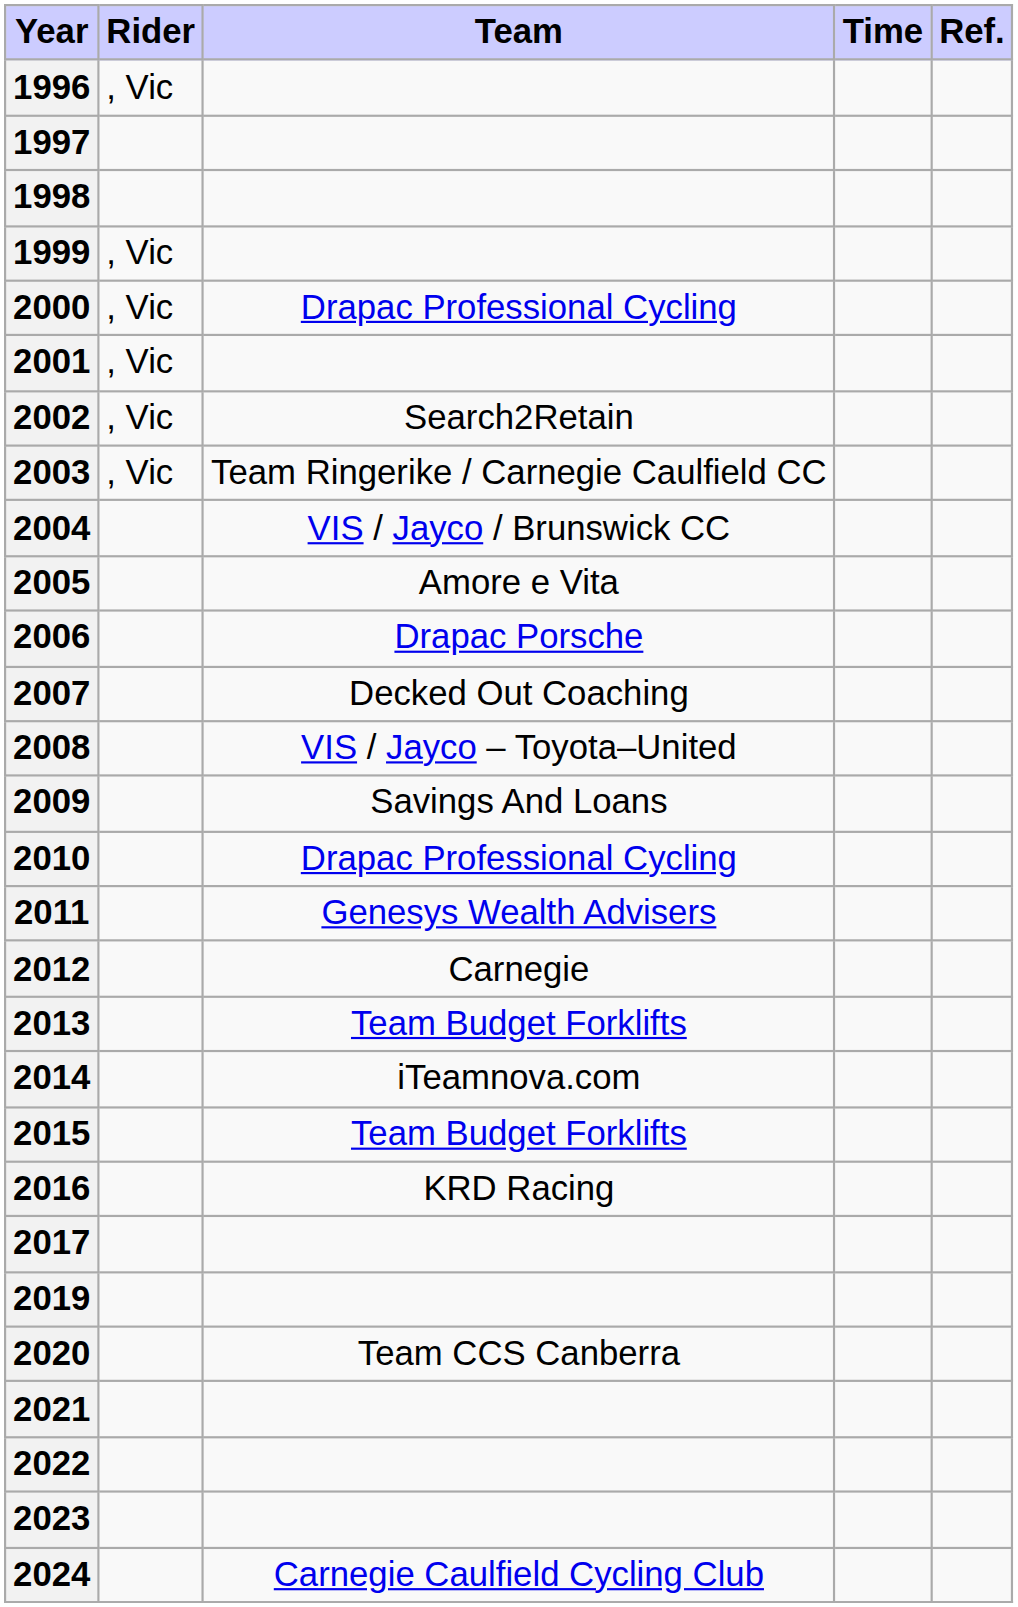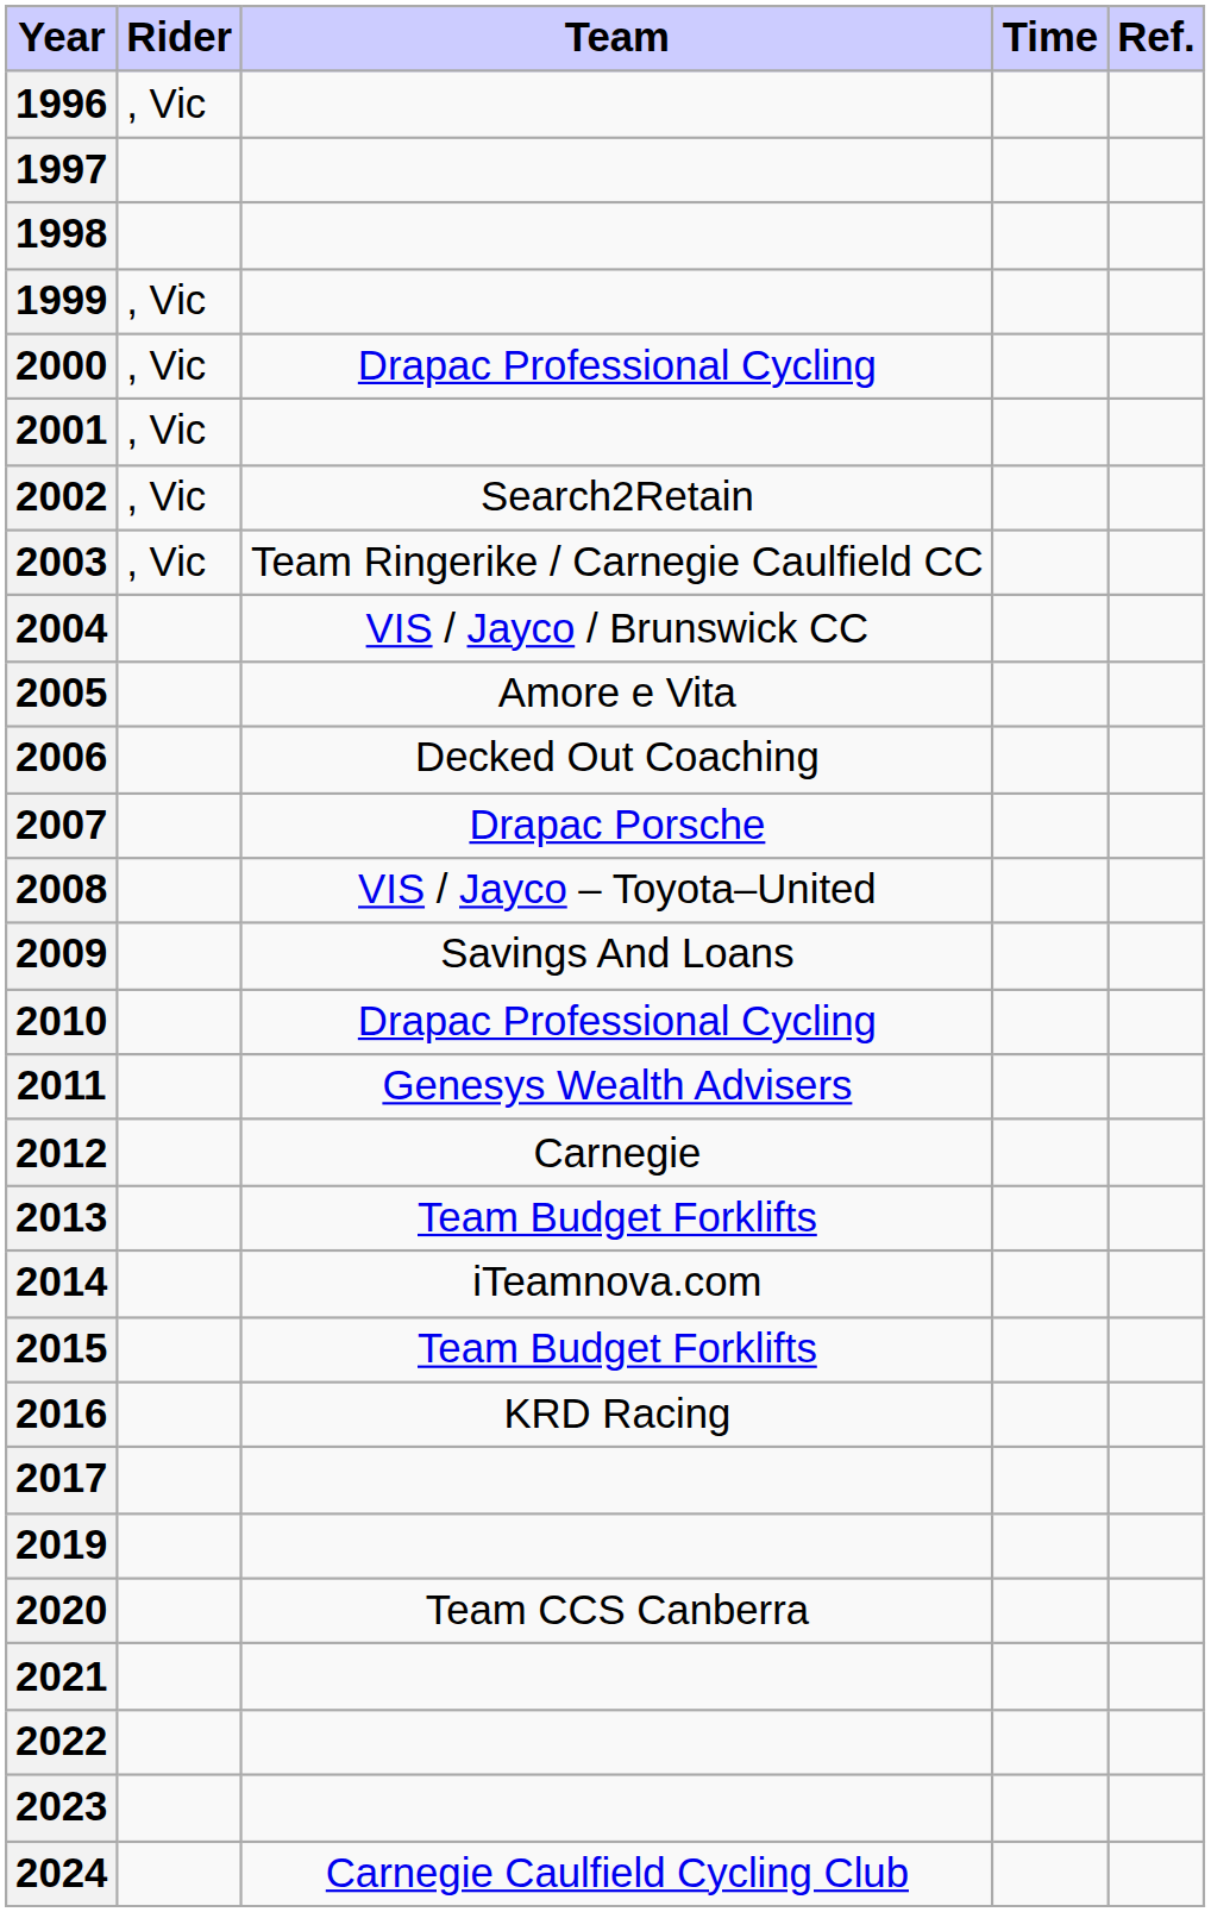2006 | Team: Drapac Porsche -> Decked Out Coaching
2007 | Team: Decked Out Coaching -> Drapac Porsche
